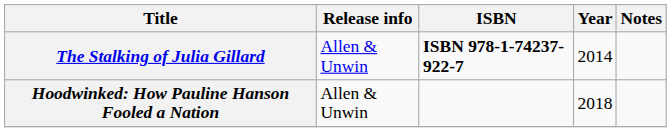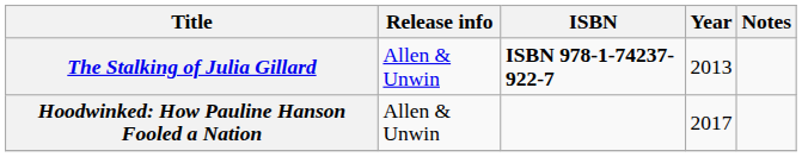The Stalking of Julia Gillard | Year: 2014 -> 2013
Hoodwinked: How Pauline Hanson Fooled a Nation | Year: 2018 -> 2017
